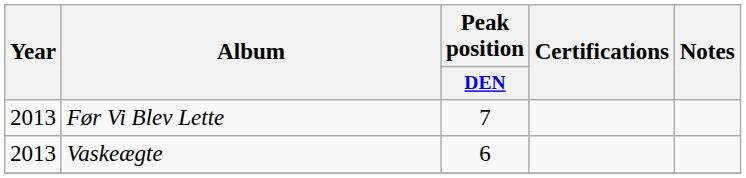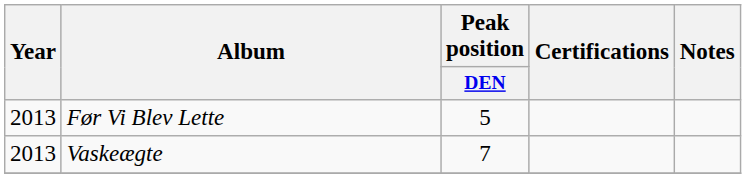Før Vi Blev Lette | Peak position / DEN: 7 -> 5
Vaskeægte | Peak position / DEN: 6 -> 7
